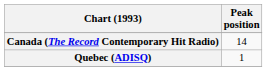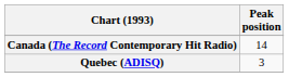Quebec (ADISQ) | Peak position: 1 -> 3
